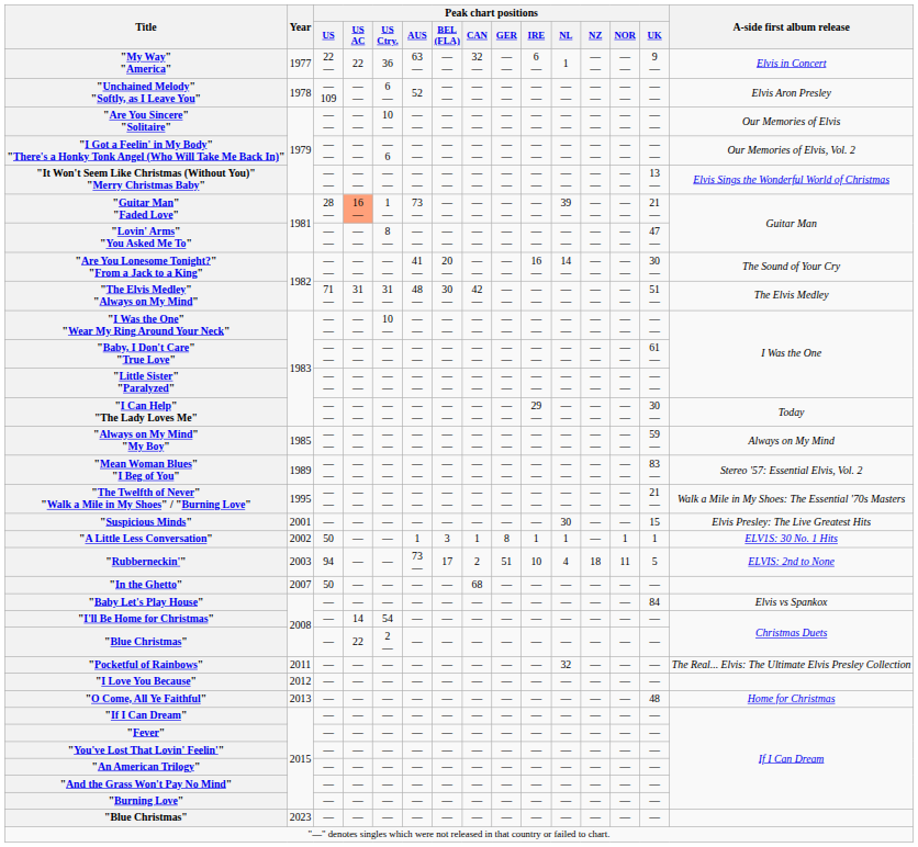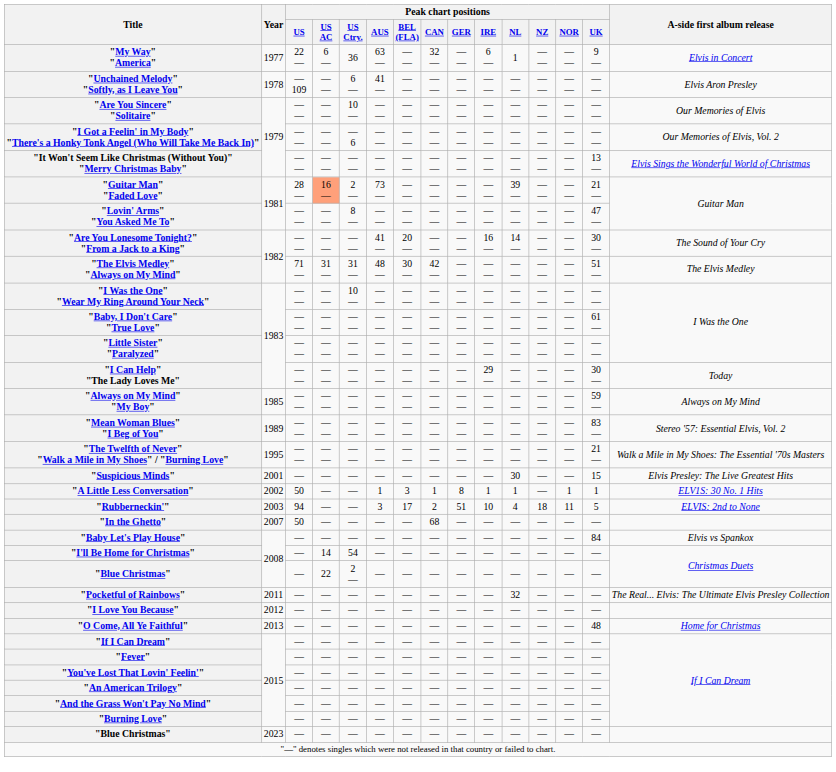"My Way" "America" | Peak chart positions / US AC: 22 -> 6 —
"Unchained Melody" "Softly, as I Leave You" | Peak chart positions / AUS: 52 -> 41 —
"Guitar Man" "Faded Love" | Peak chart positions / US Ctry.: 1 — -> 2 —
"Rubberneckin'" | Peak chart positions / AUS: 73 — -> 3
